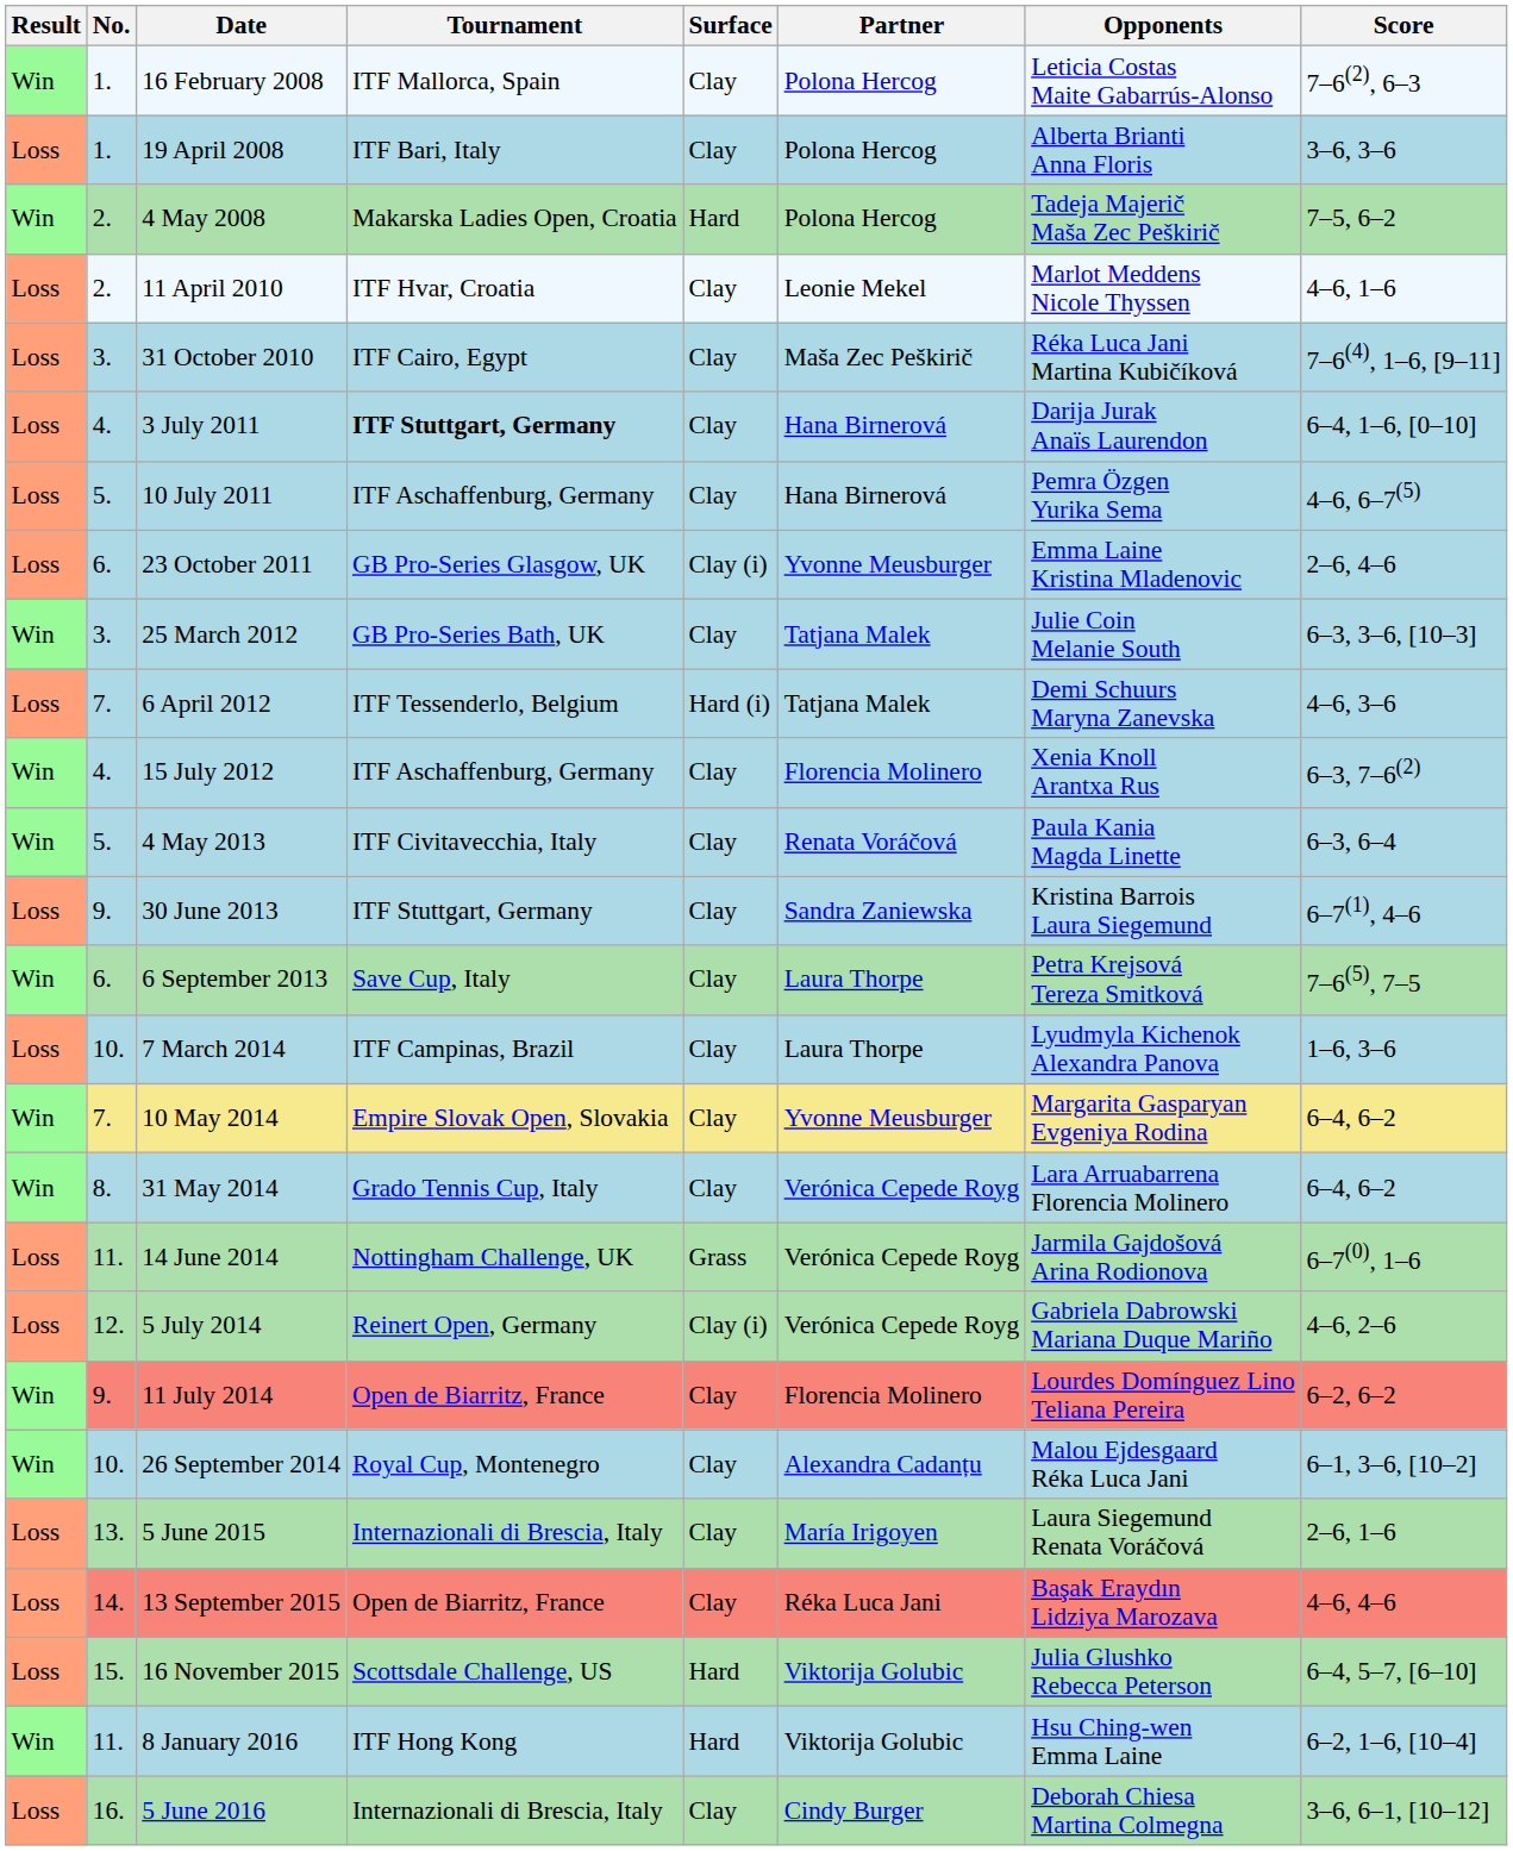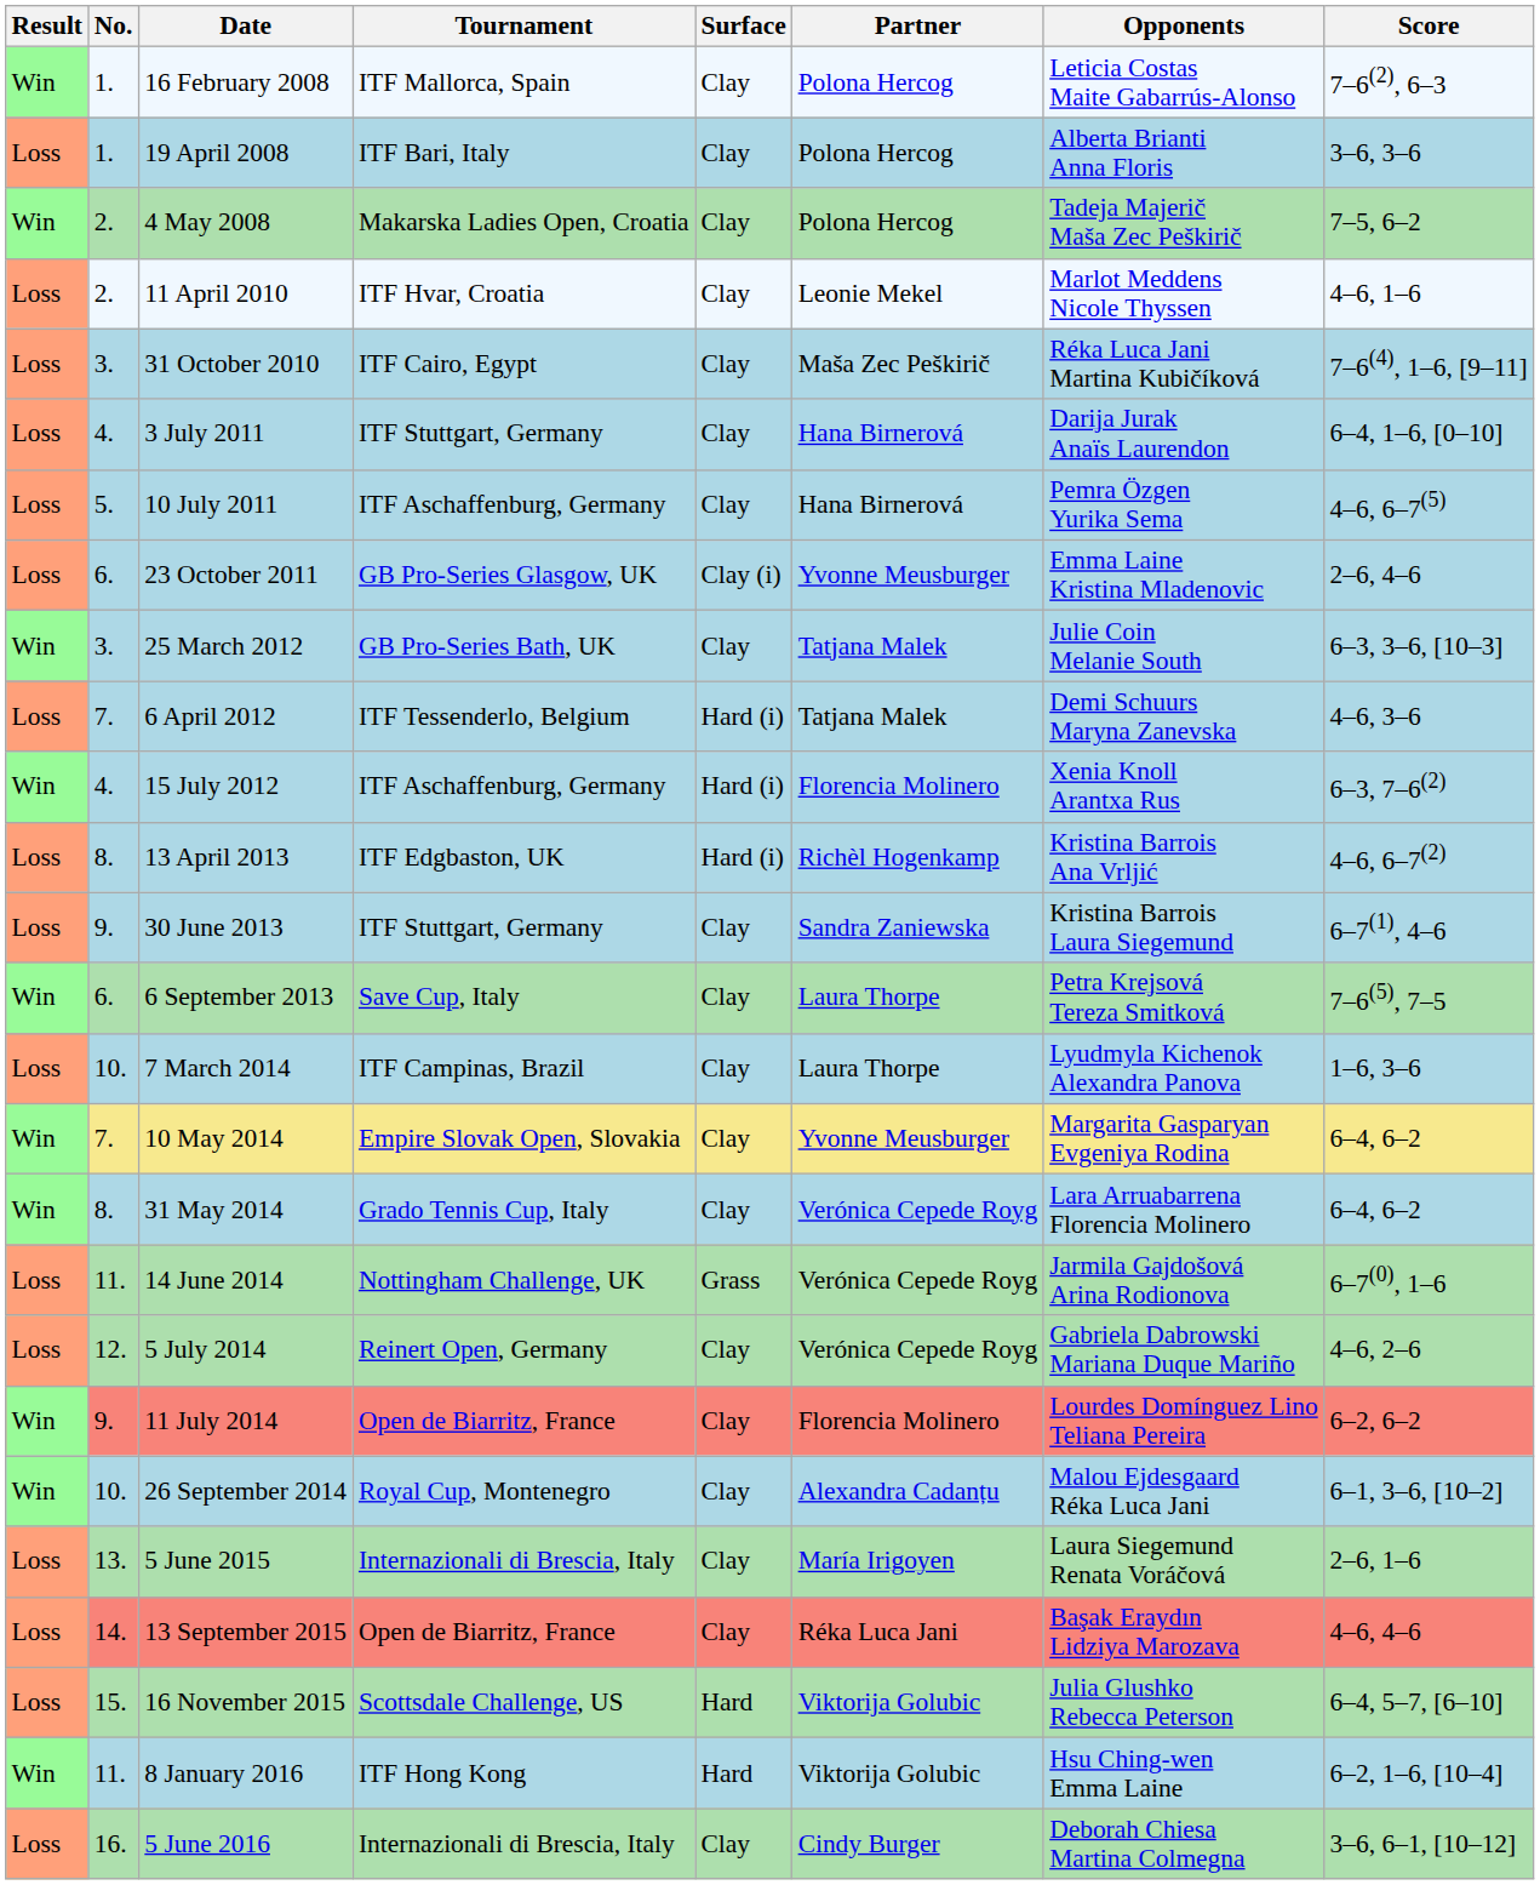4 May 2008 | Surface: Hard -> Clay
3 July 2011 | Tournament: bold -> normal
15 July 2012 | Surface: Clay -> Hard (i)
+ row: Loss | 8. | 13 April 2013 | ITF Edgbaston, UK | Hard (i) | Richèl Hogenkamp | Kristina Barrois Ana Vrljić | 4–6, 6–7(2)
- row: Win | 5. | 4 May 2013 | ITF Civitavecchia, Italy | Clay | Renata Voráčová | Paula Kania Magda Linette | 6–3, 6–4
5 July 2014 | Surface: Clay (i) -> Clay
